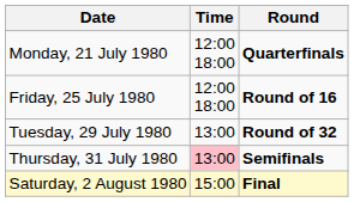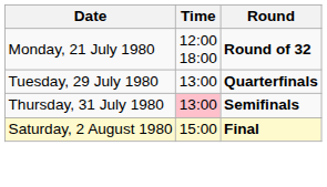Monday, 21 July 1980 | Round: Quarterfinals -> Round of 32
- row: Friday, 25 July 1980 | 12:00 18:00 | Round of 16
Tuesday, 29 July 1980 | Round: Round of 32 -> Quarterfinals
